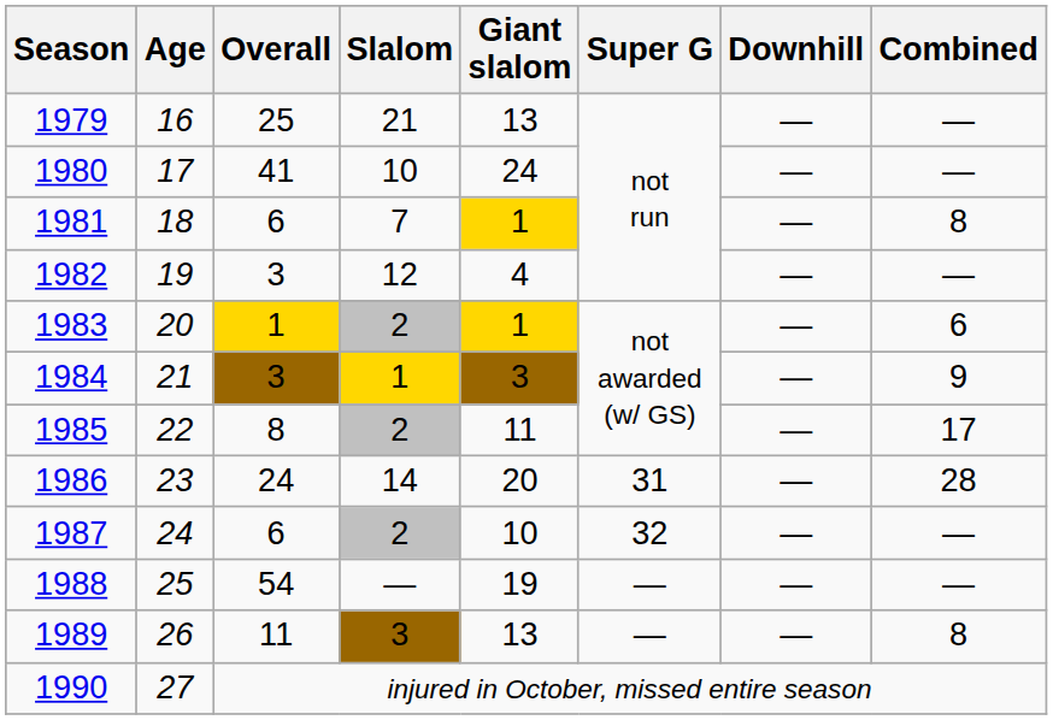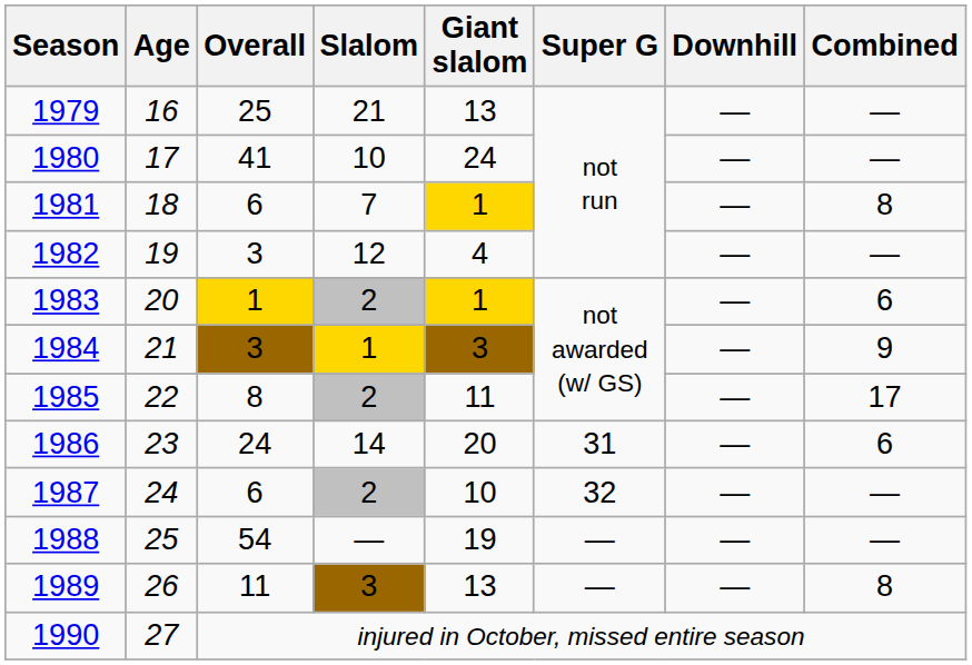1986 | Combined: 28 -> 6
